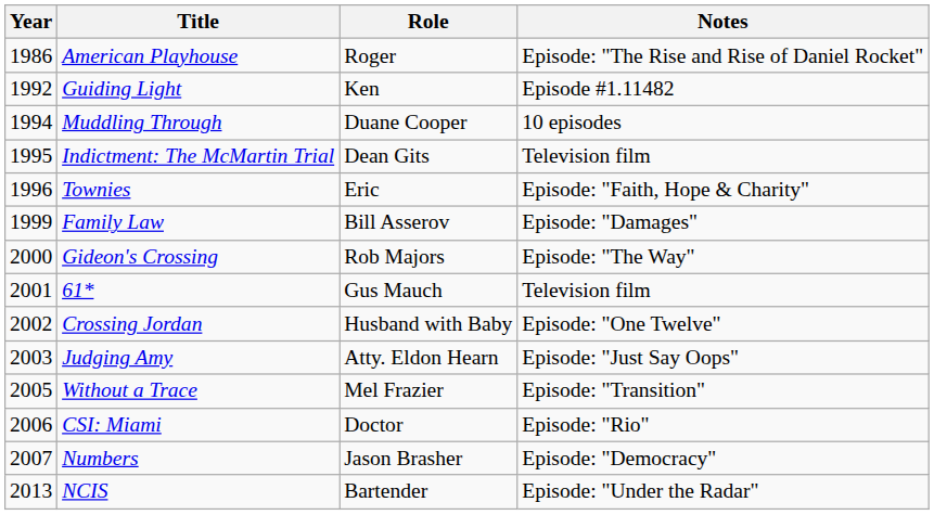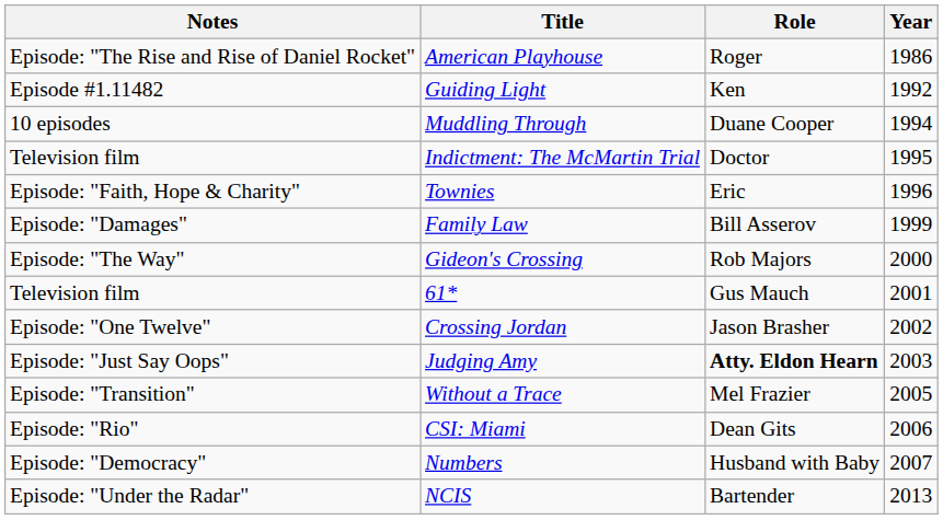columns swapped: Year <-> Notes
Indictment: The McMartin Trial | Role: Dean Gits -> Doctor
Crossing Jordan | Role: Husband with Baby -> Jason Brasher
Judging Amy | Role: normal -> bold
CSI: Miami | Role: Doctor -> Dean Gits
Numbers | Role: Jason Brasher -> Husband with Baby
